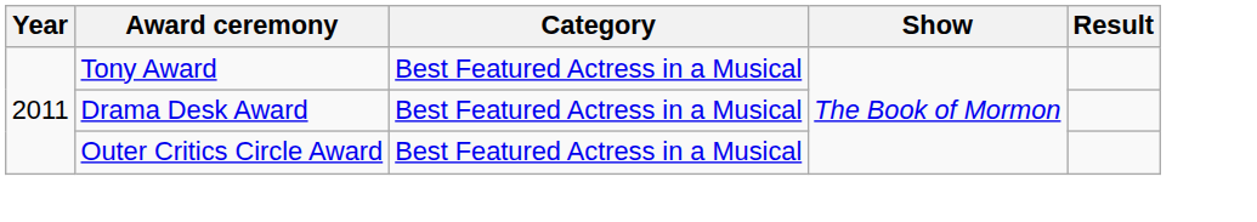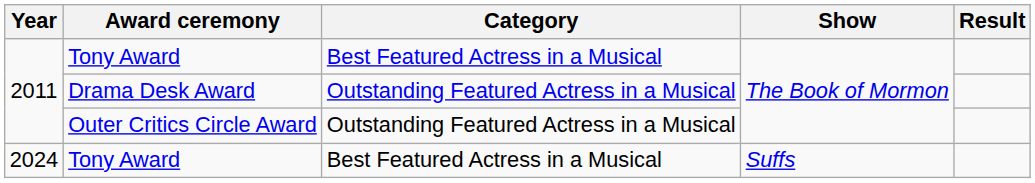Drama Desk Award | Category: Best Featured Actress in a Musical -> Outstanding Featured Actress in a Musical
Outer Critics Circle Award | Category: Best Featured Actress in a Musical -> Outstanding Featured Actress in a Musical
+ row: 2024 | Tony Award | Best Featured Actress in a Musical | Suffs
